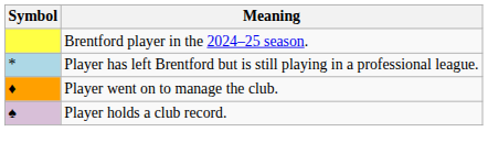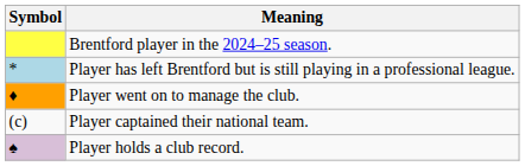+ row: (c) | Player captained their national team.
